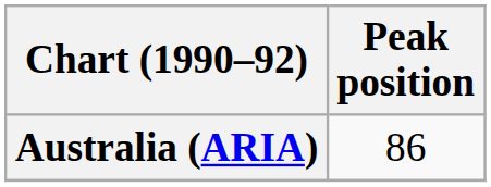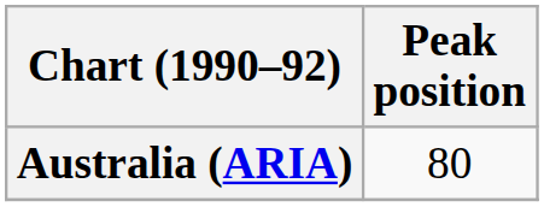Australia (ARIA) | Peak position: 86 -> 80
